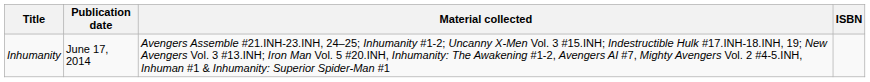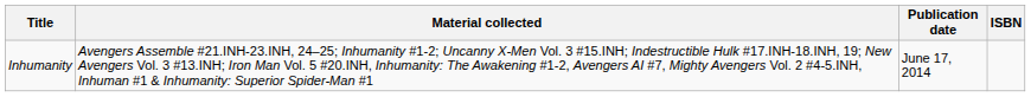columns swapped: Material collected <-> Publication date
